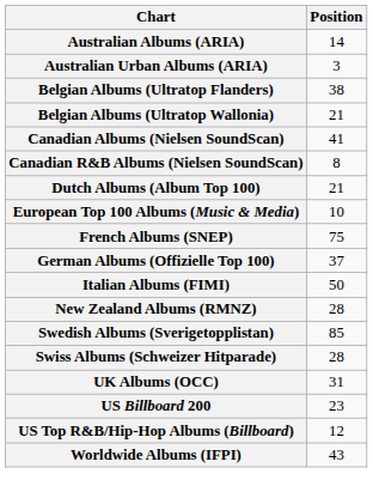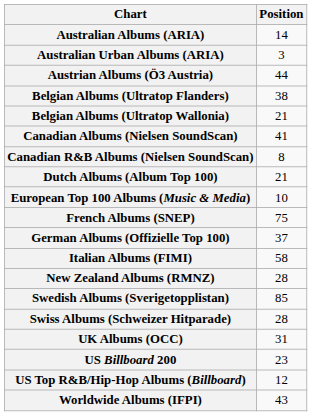+ row: Austrian Albums (Ö3 Austria) | 44
Italian Albums (FIMI) | Position: 50 -> 58
